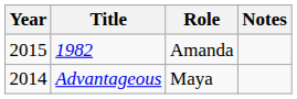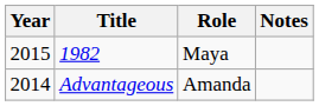1982 | Role: Amanda -> Maya
Advantageous | Role: Maya -> Amanda
